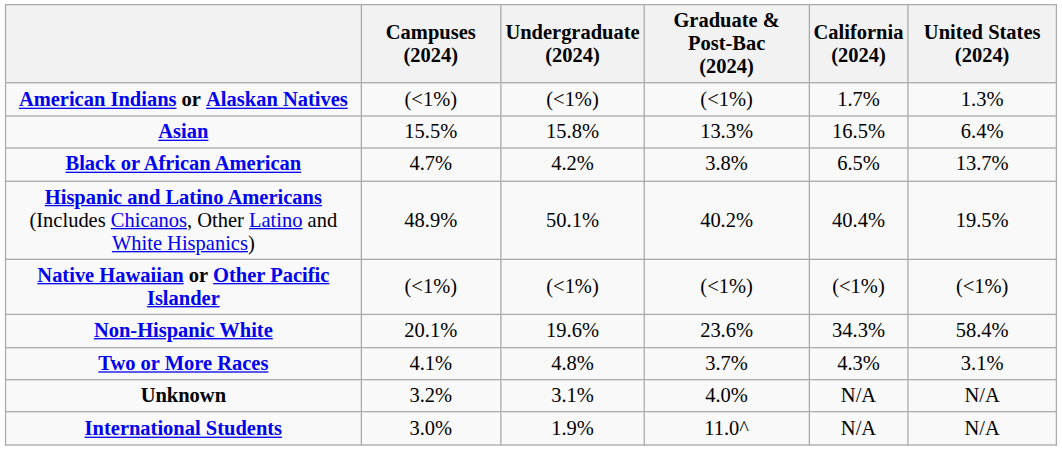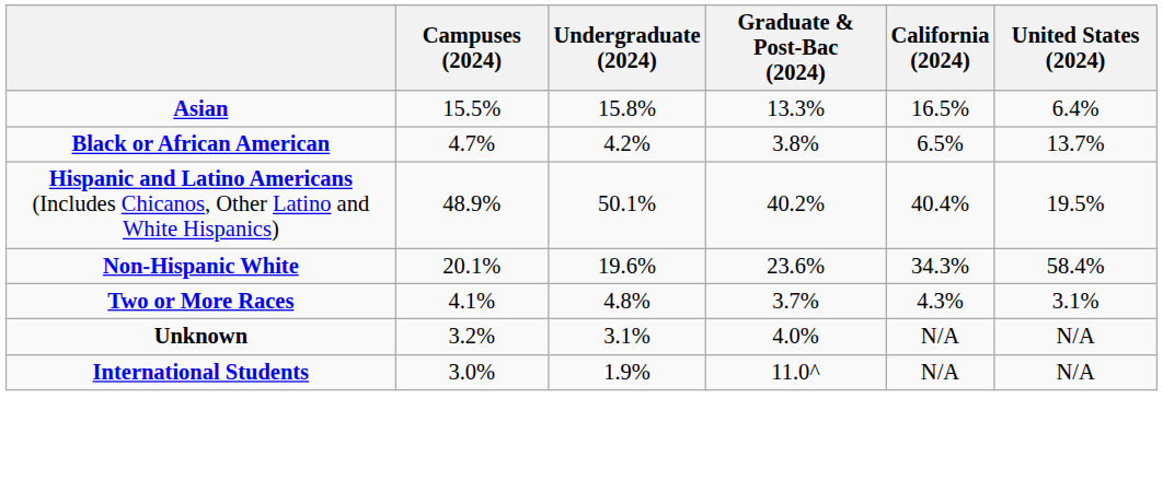- row: American Indians or Alaskan Natives | (<1%) | (<1%) | (<1%) | 1.7% | 1.3%
- row: Native Hawaiian or Other Pacific Islander | (<1%) | (<1%) | (<1%) | (<1%) | (<1%)
